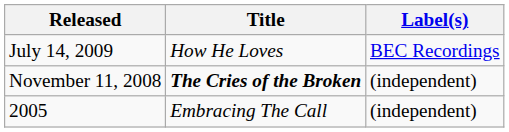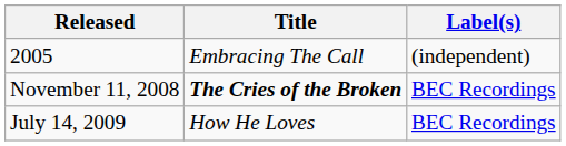rows swapped: 2005 <-> July 14, 2009
November 11, 2008 | Label(s): (independent) -> BEC Recordings
